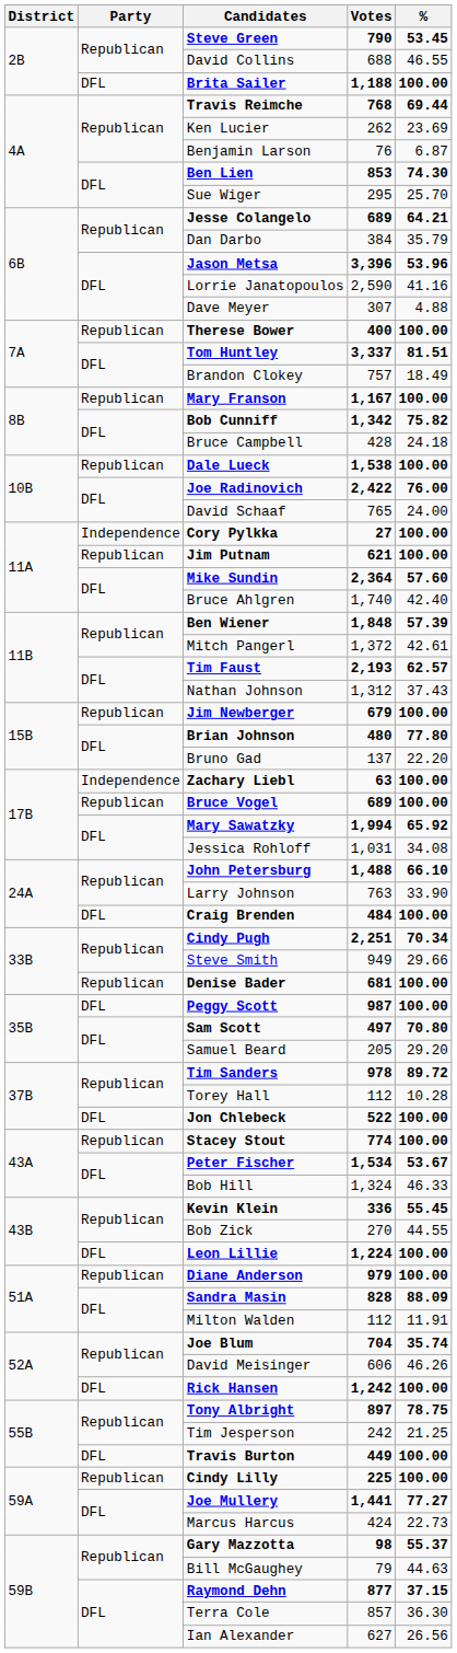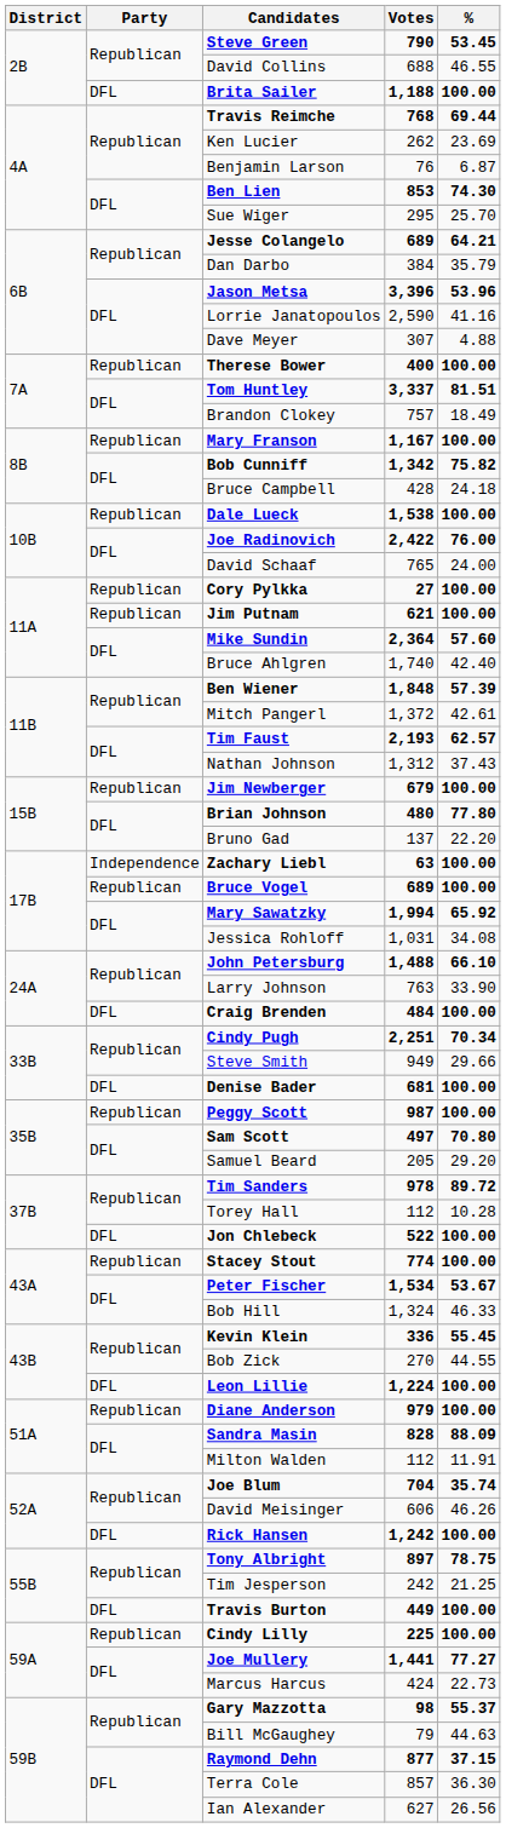Cory Pylkka | Party: Independence -> Republican
Denise Bader | Party: Republican -> DFL
Peggy Scott | Party: DFL -> Republican
